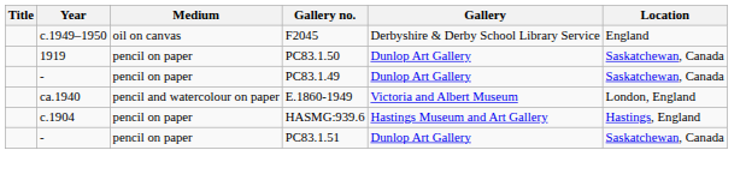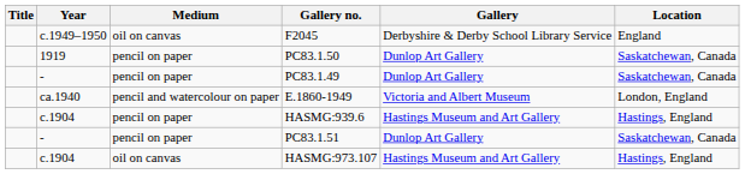+ row: c.1904 | oil on canvas | HASMG:973.107 | Hastings Museum and Art Gallery | Hastings, England
